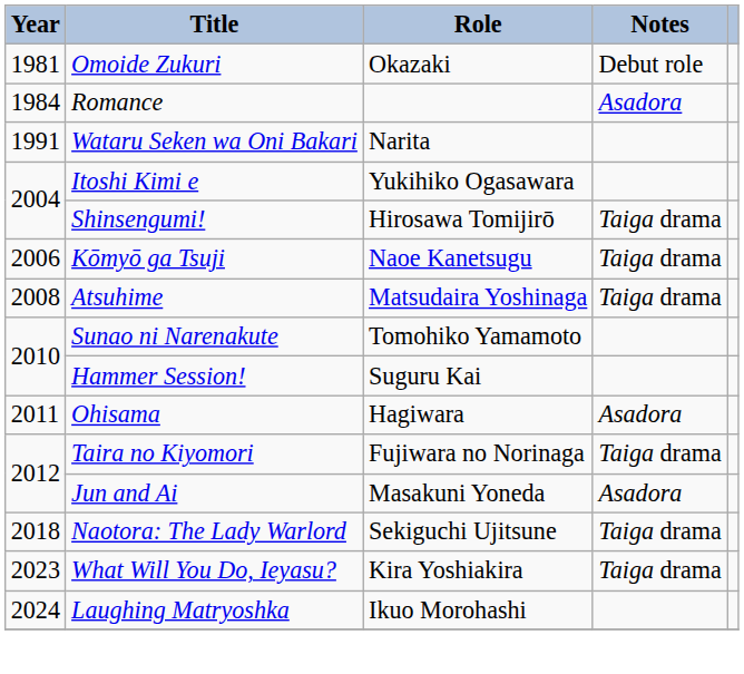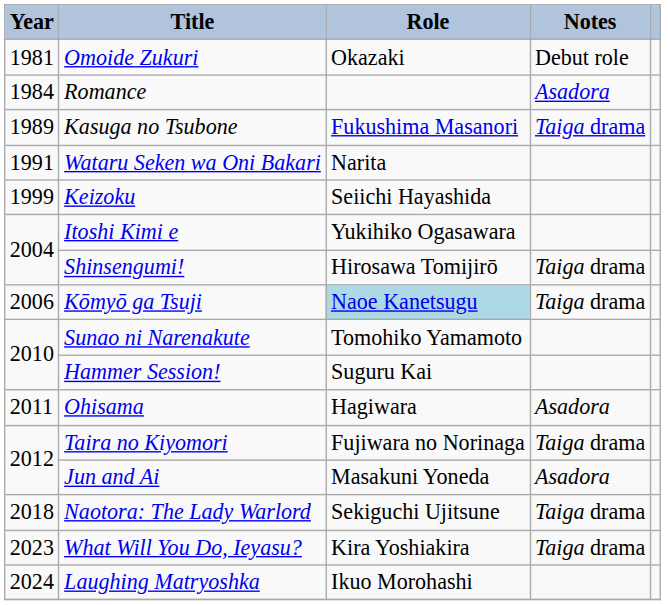+ row: 1989 | Kasuga no Tsubone | Fukushima Masanori | Taiga drama
+ row: 1999 | Keizoku | Seiichi Hayashida
Kōmyō ga Tsuji | Role: no background -> lightblue background
- row: 2008 | Atsuhime | Matsudaira Yoshinaga | Taiga drama
